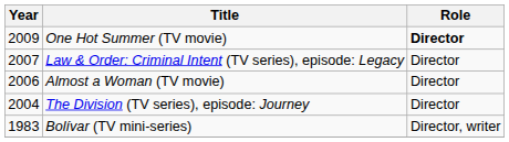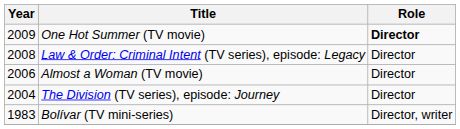Law & Order: Criminal Intent (TV series), episode: Legacy | Year: 2007 -> 2008
